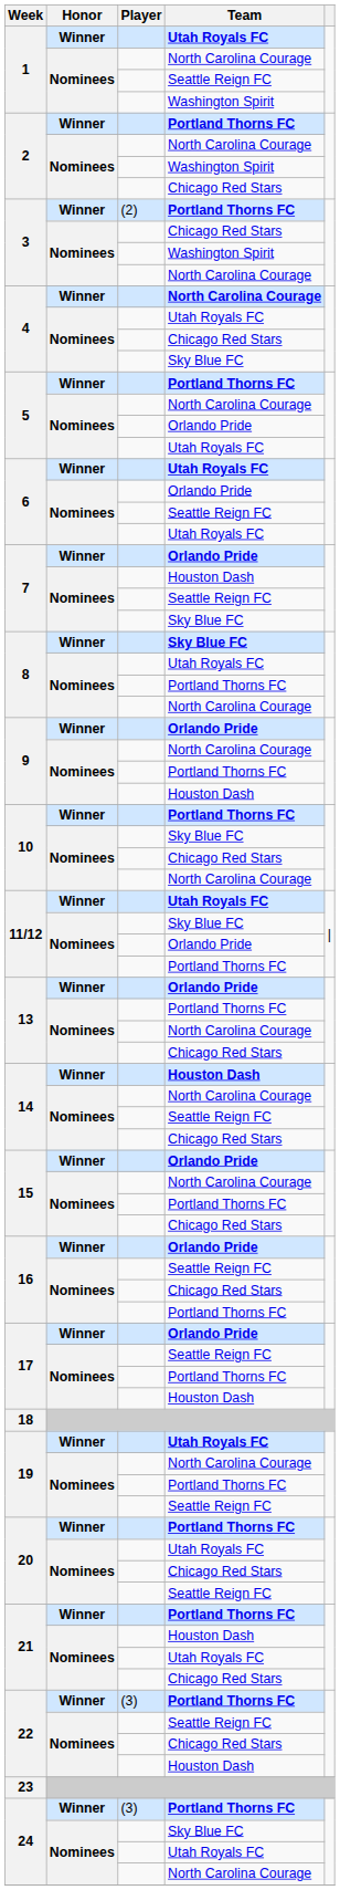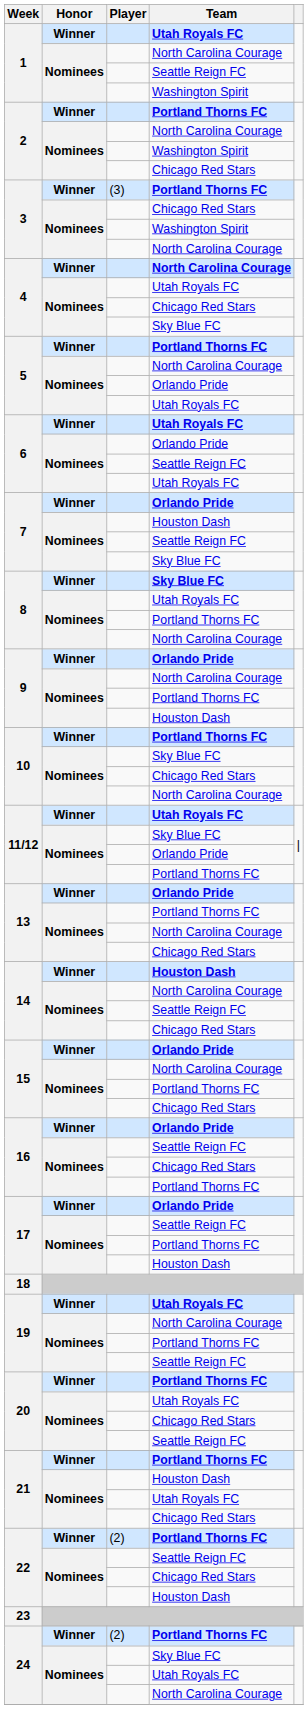3 / Portland Thorns FC | Player: (2) -> (3)
22 / Portland Thorns FC | Player: (3) -> (2)
24 / Portland Thorns FC | Player: (3) -> (2)
